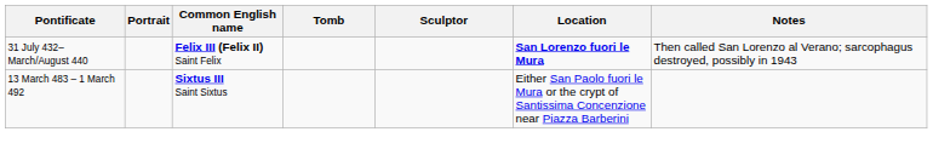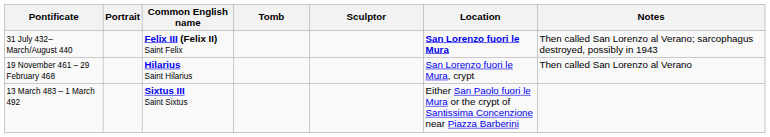+ row: 19 November 461 – 29 February 468 | Hilarius Saint Hilarius | San Lorenzo fuori le Mura, crypt | Then called San Lorenzo al Verano
